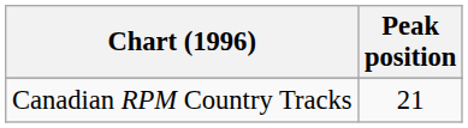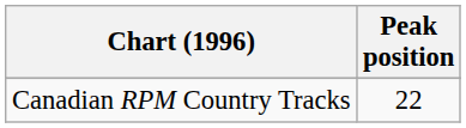Canadian RPM Country Tracks | Peak position: 21 -> 22
